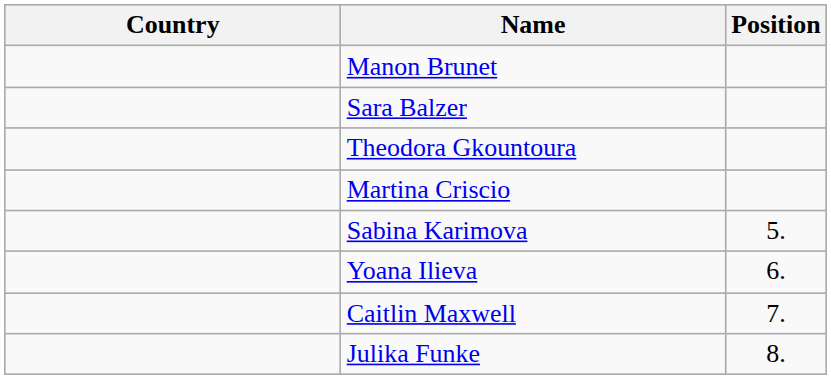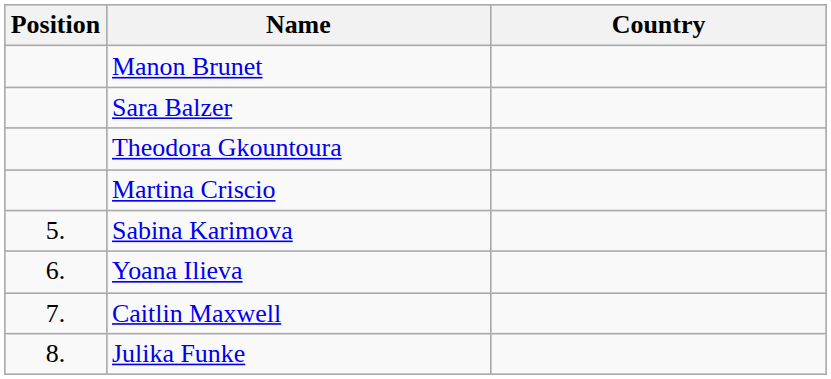columns swapped: Position <-> Country
